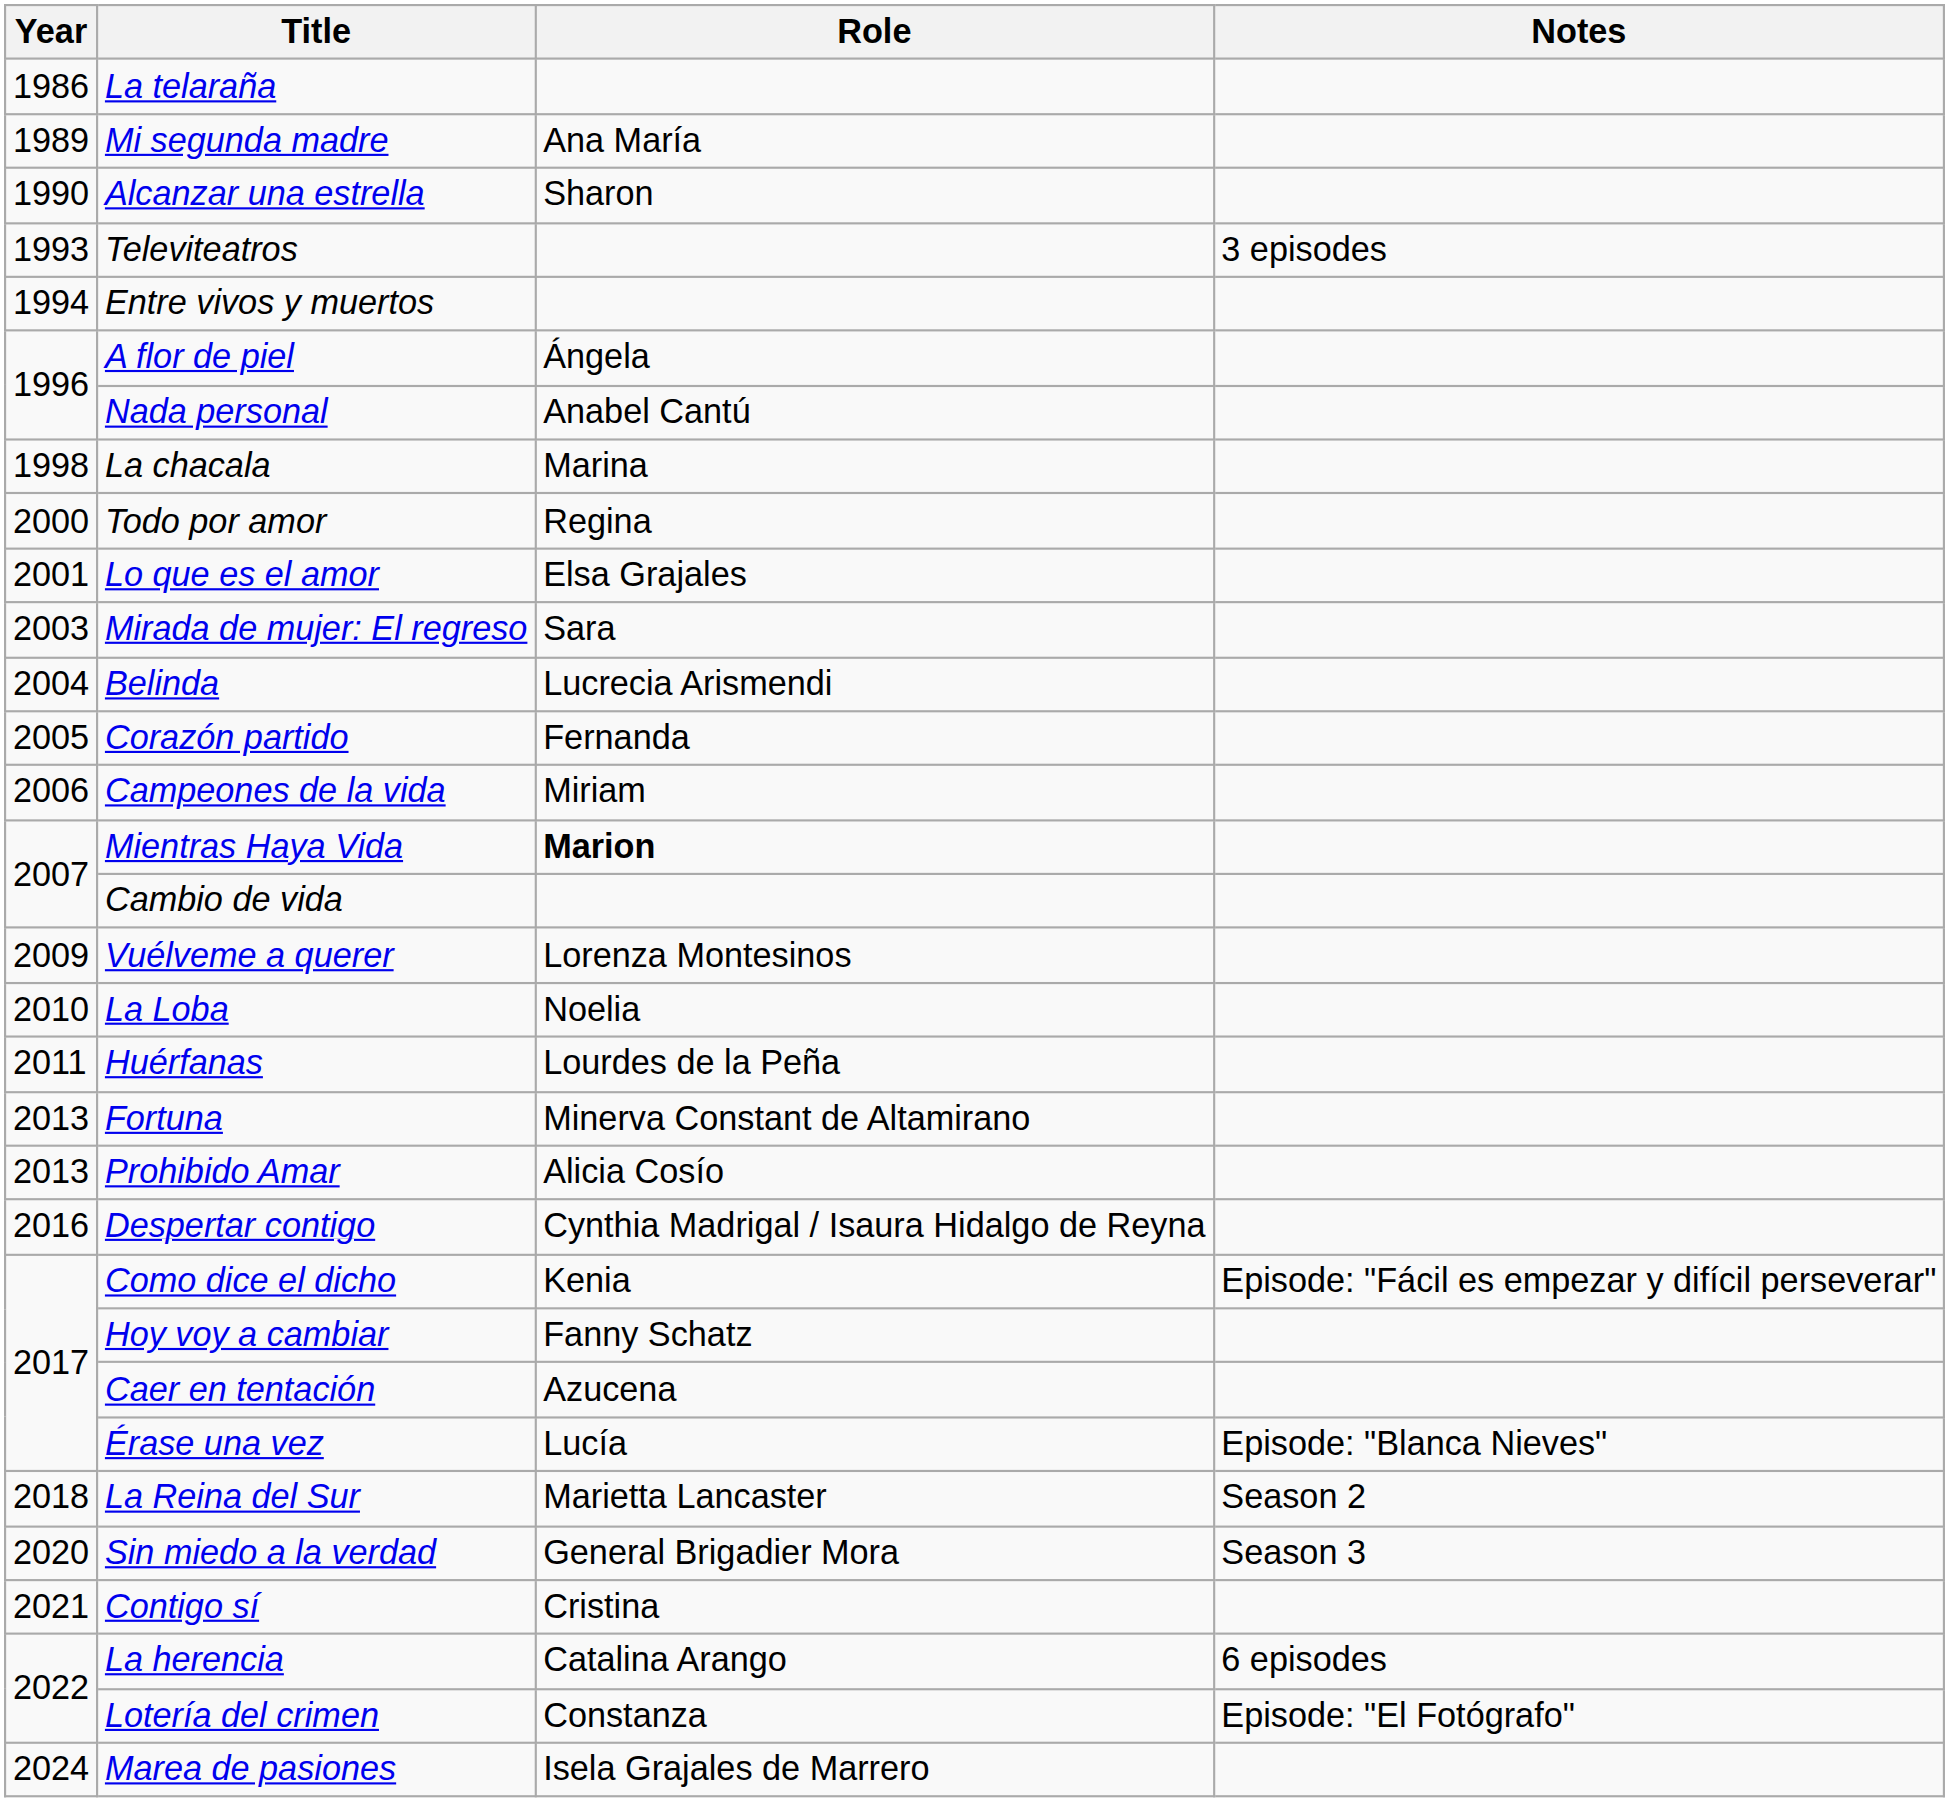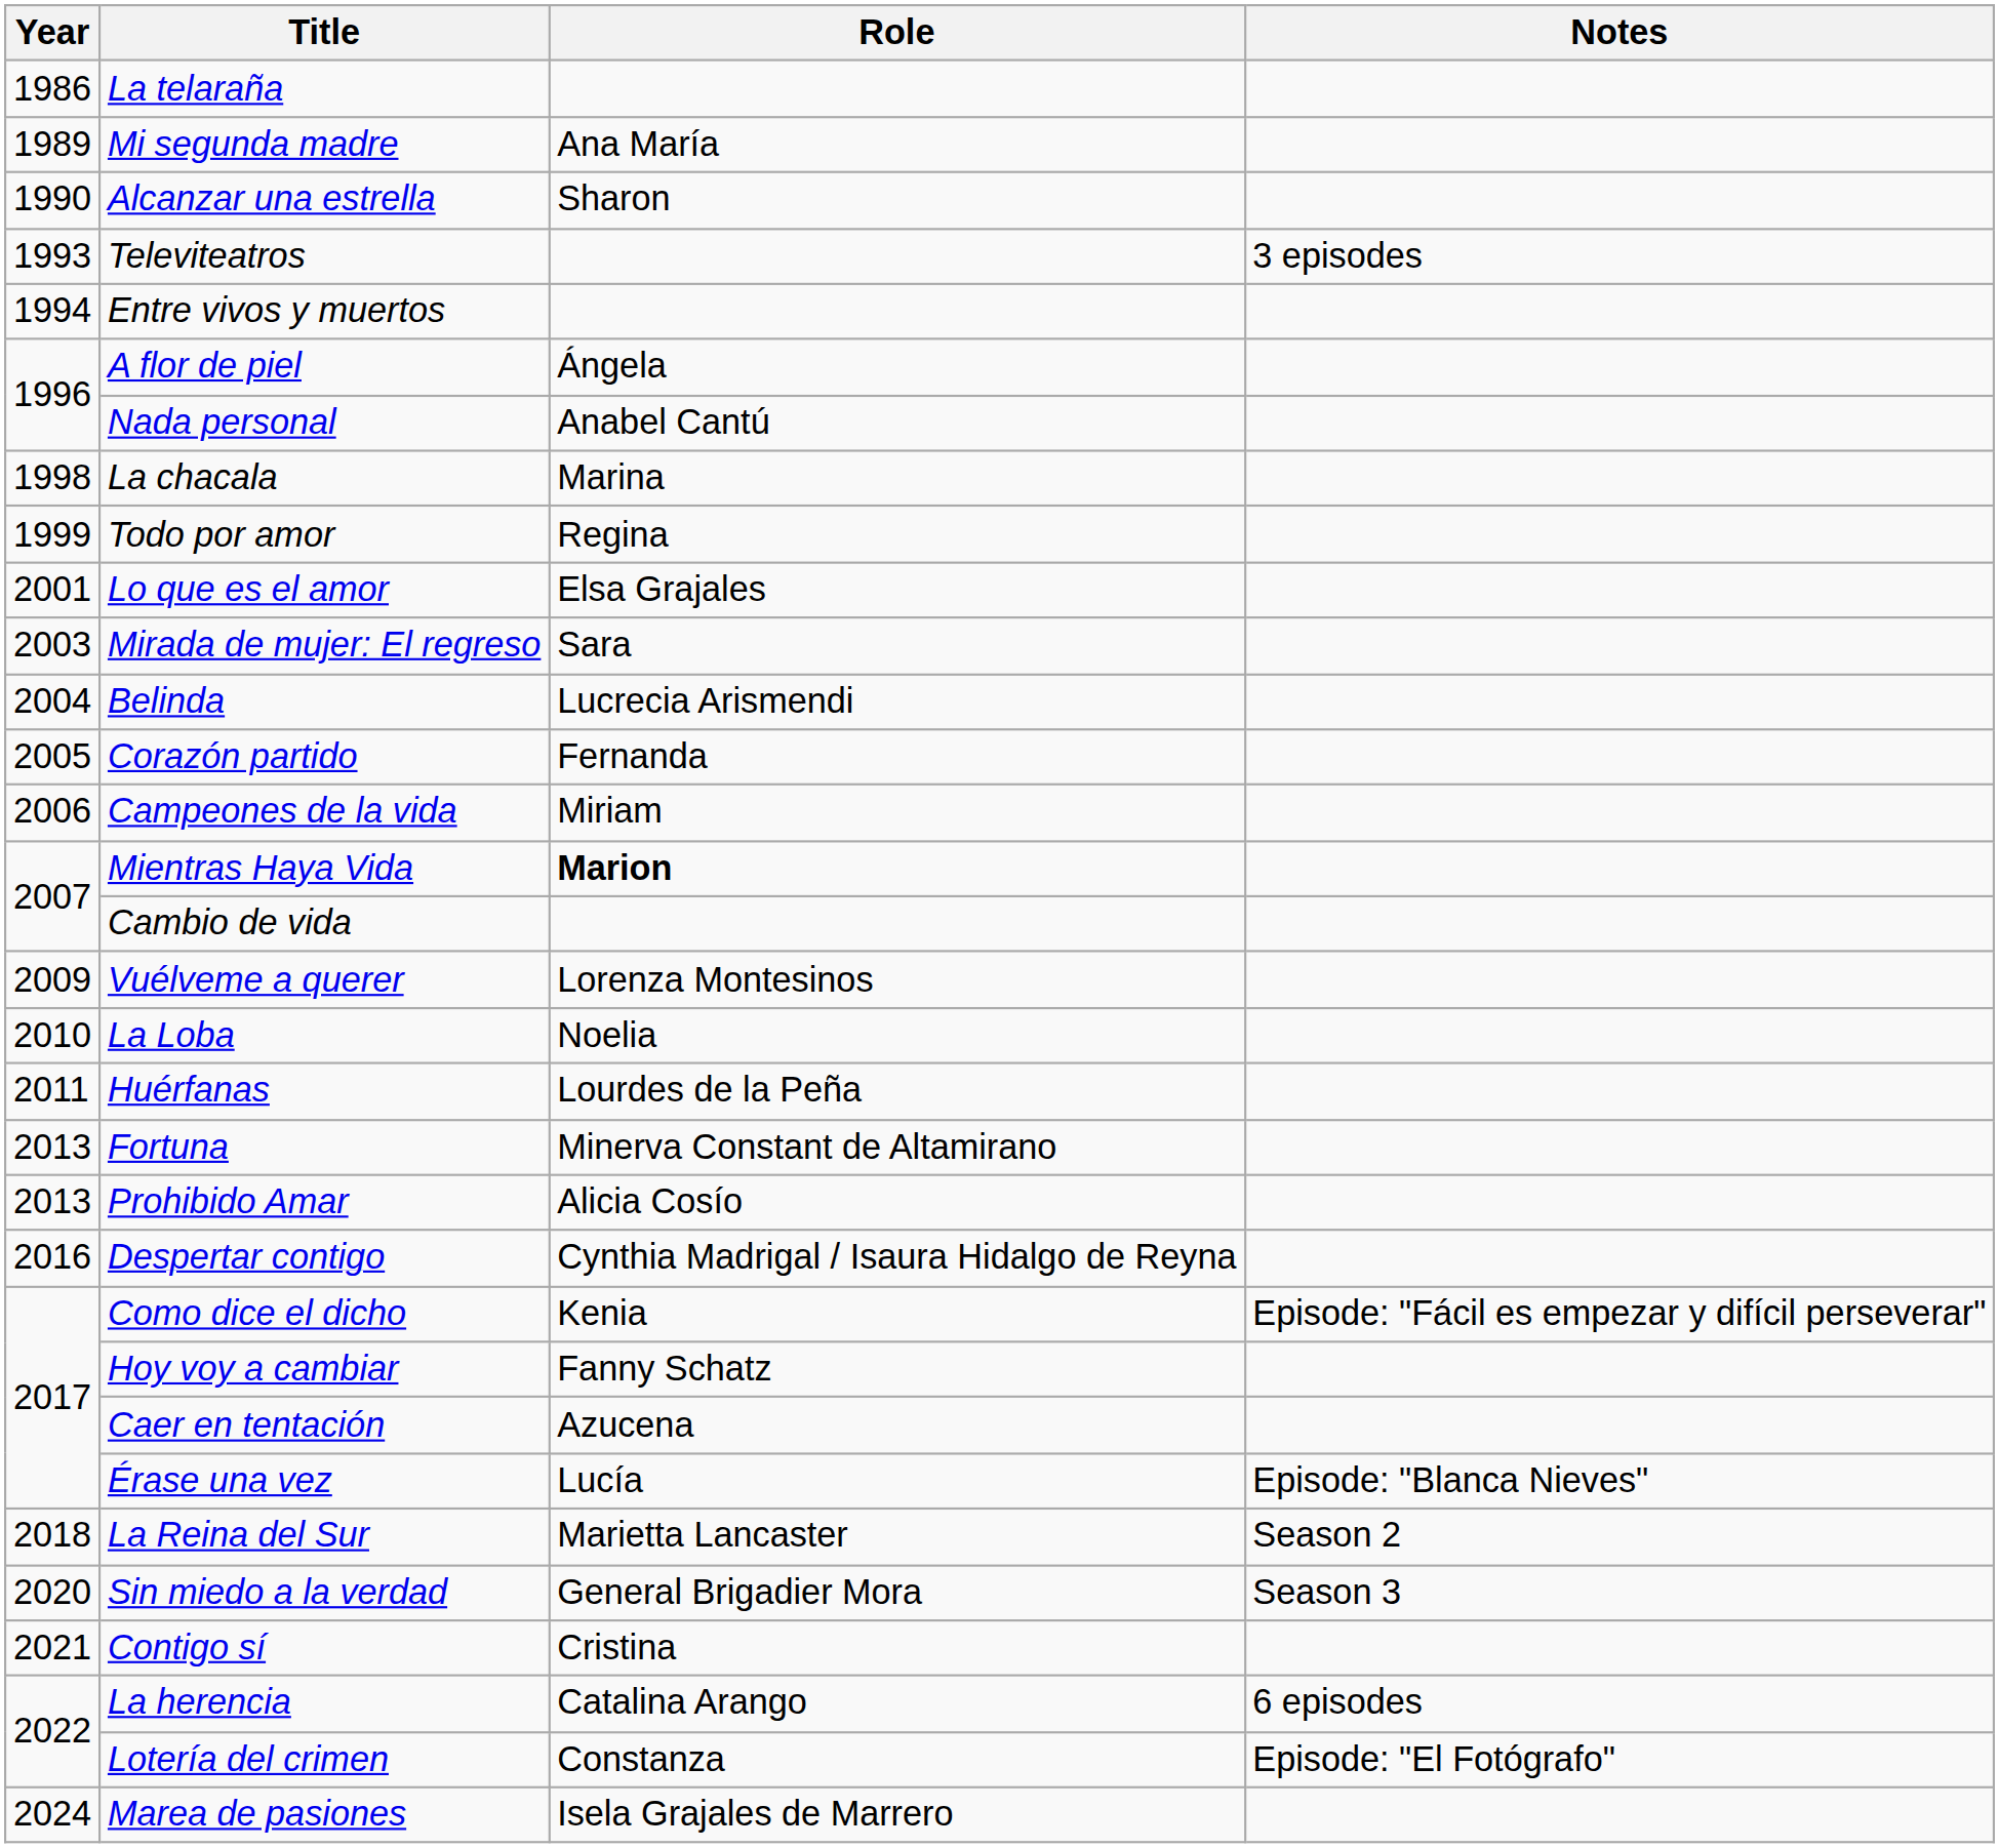Todo por amor | Year: 2000 -> 1999
